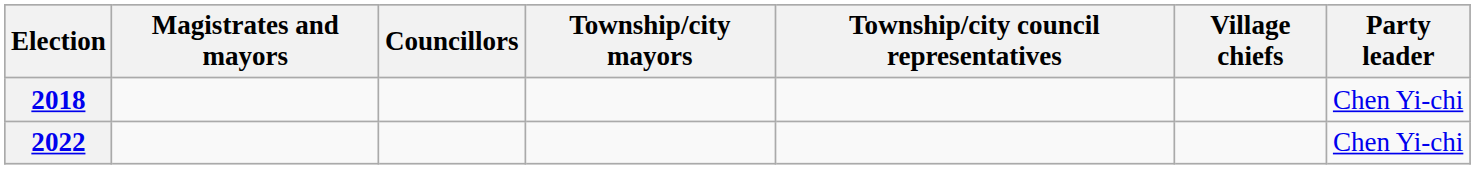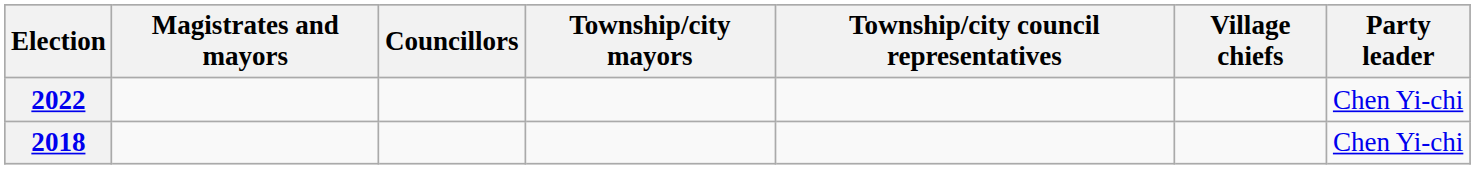rows swapped: 2018 <-> 2022
